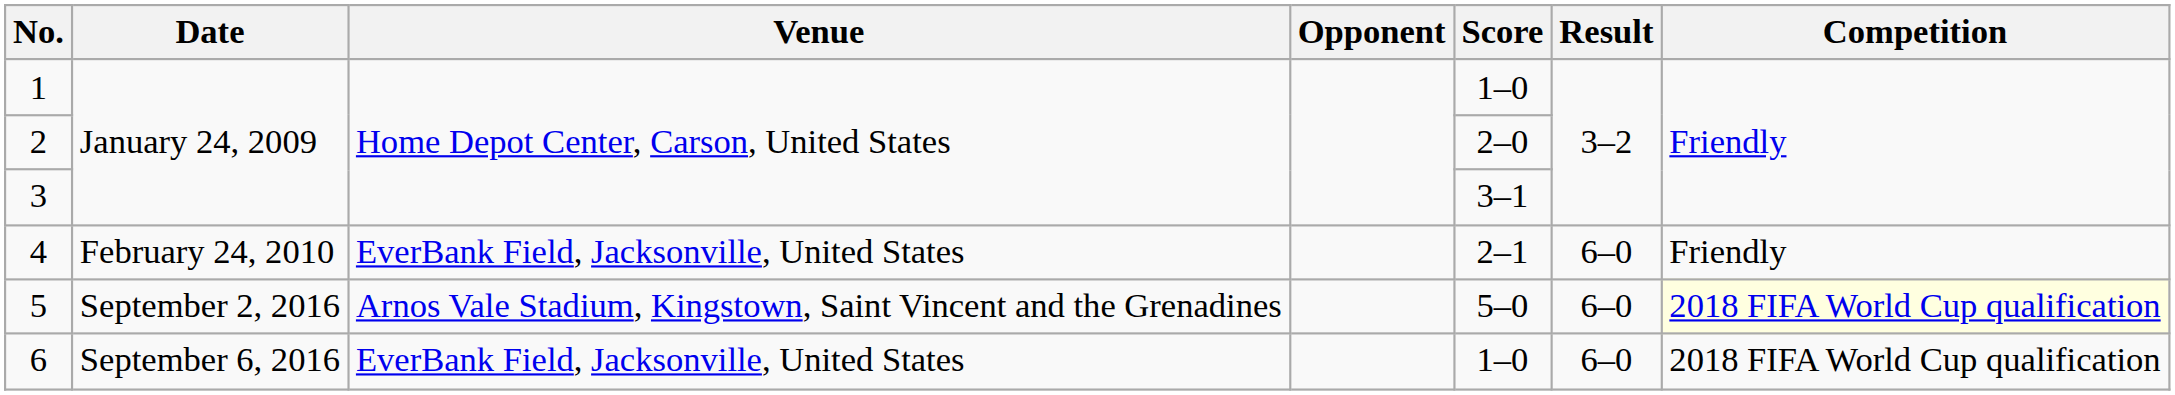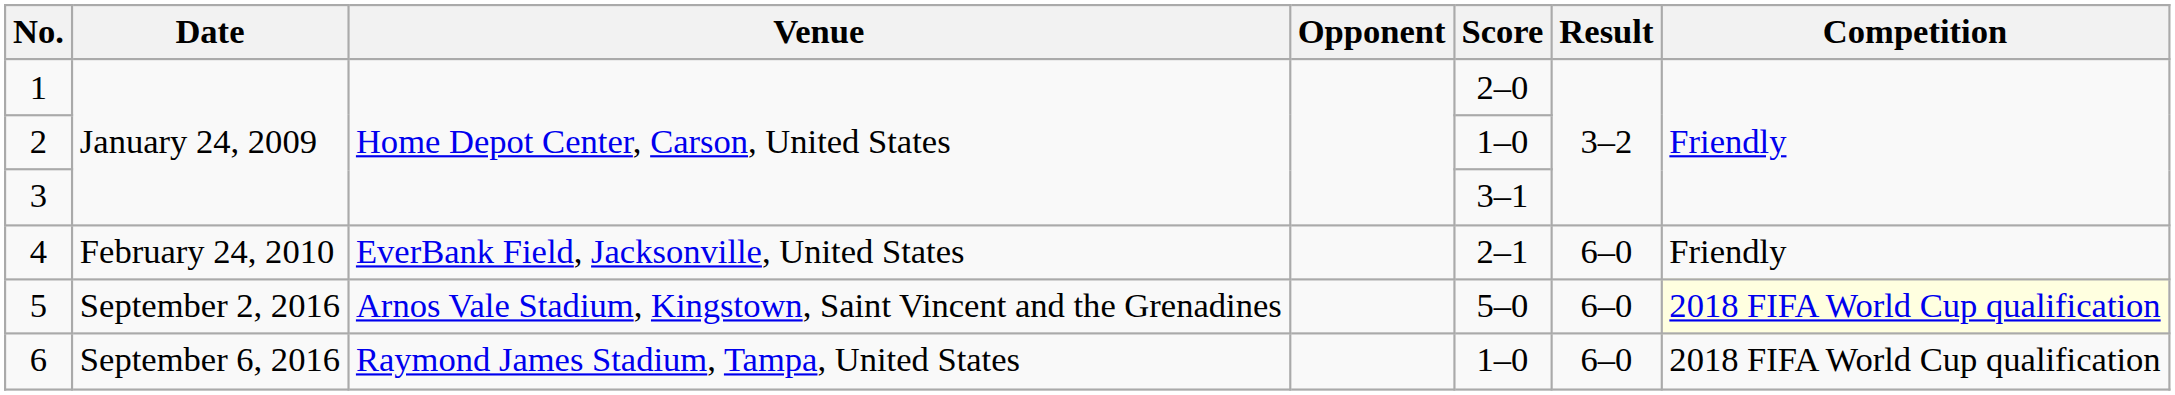1 | Score: 1–0 -> 2–0
2 | Score: 2–0 -> 1–0
6 | Venue: EverBank Field, Jacksonville, United States -> Raymond James Stadium, Tampa, United States
